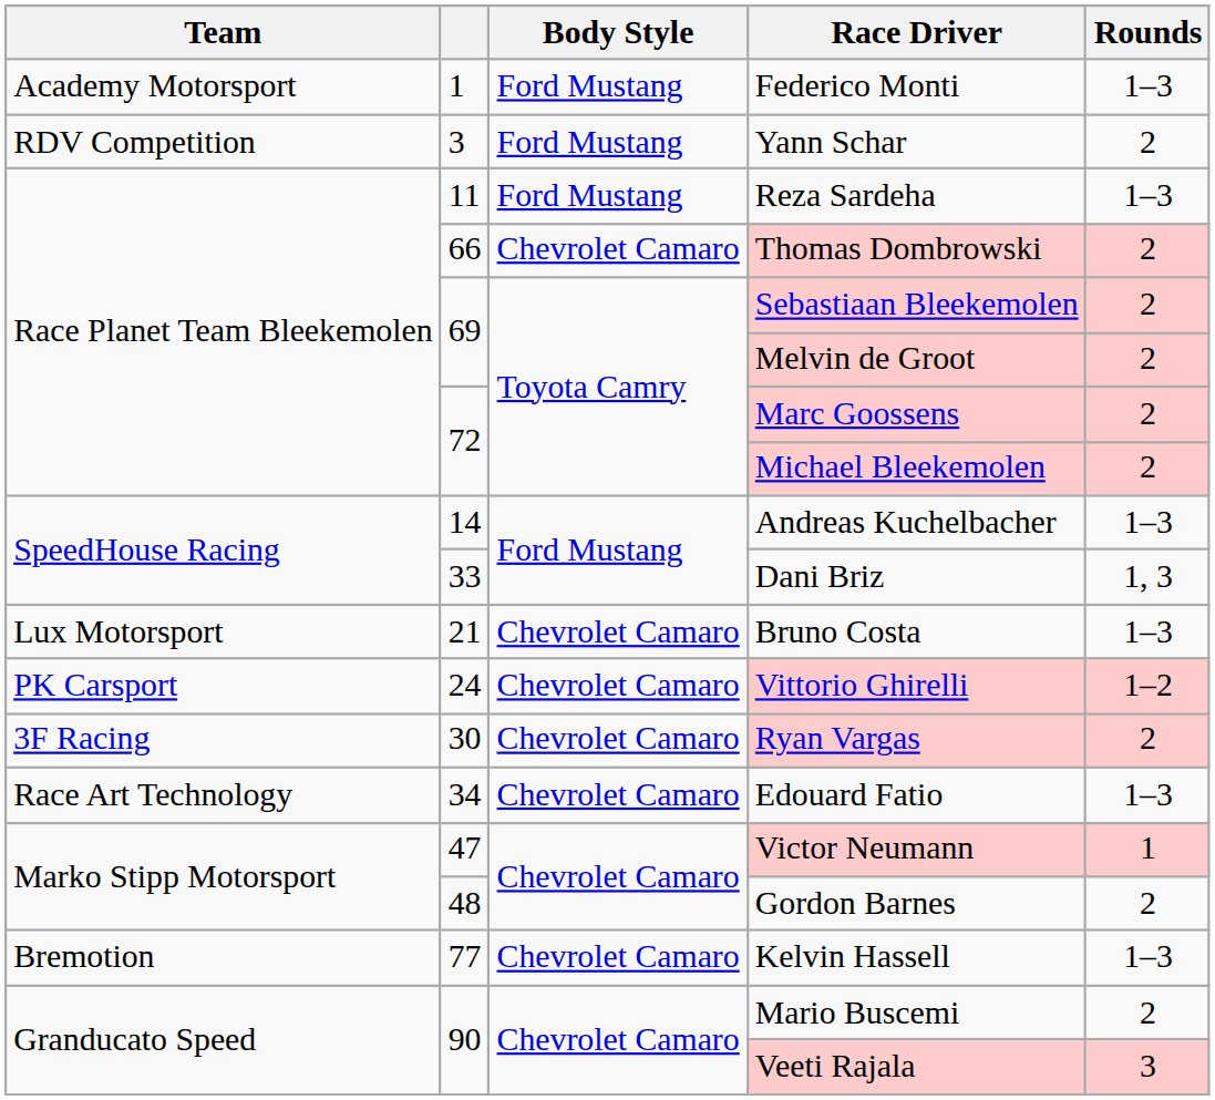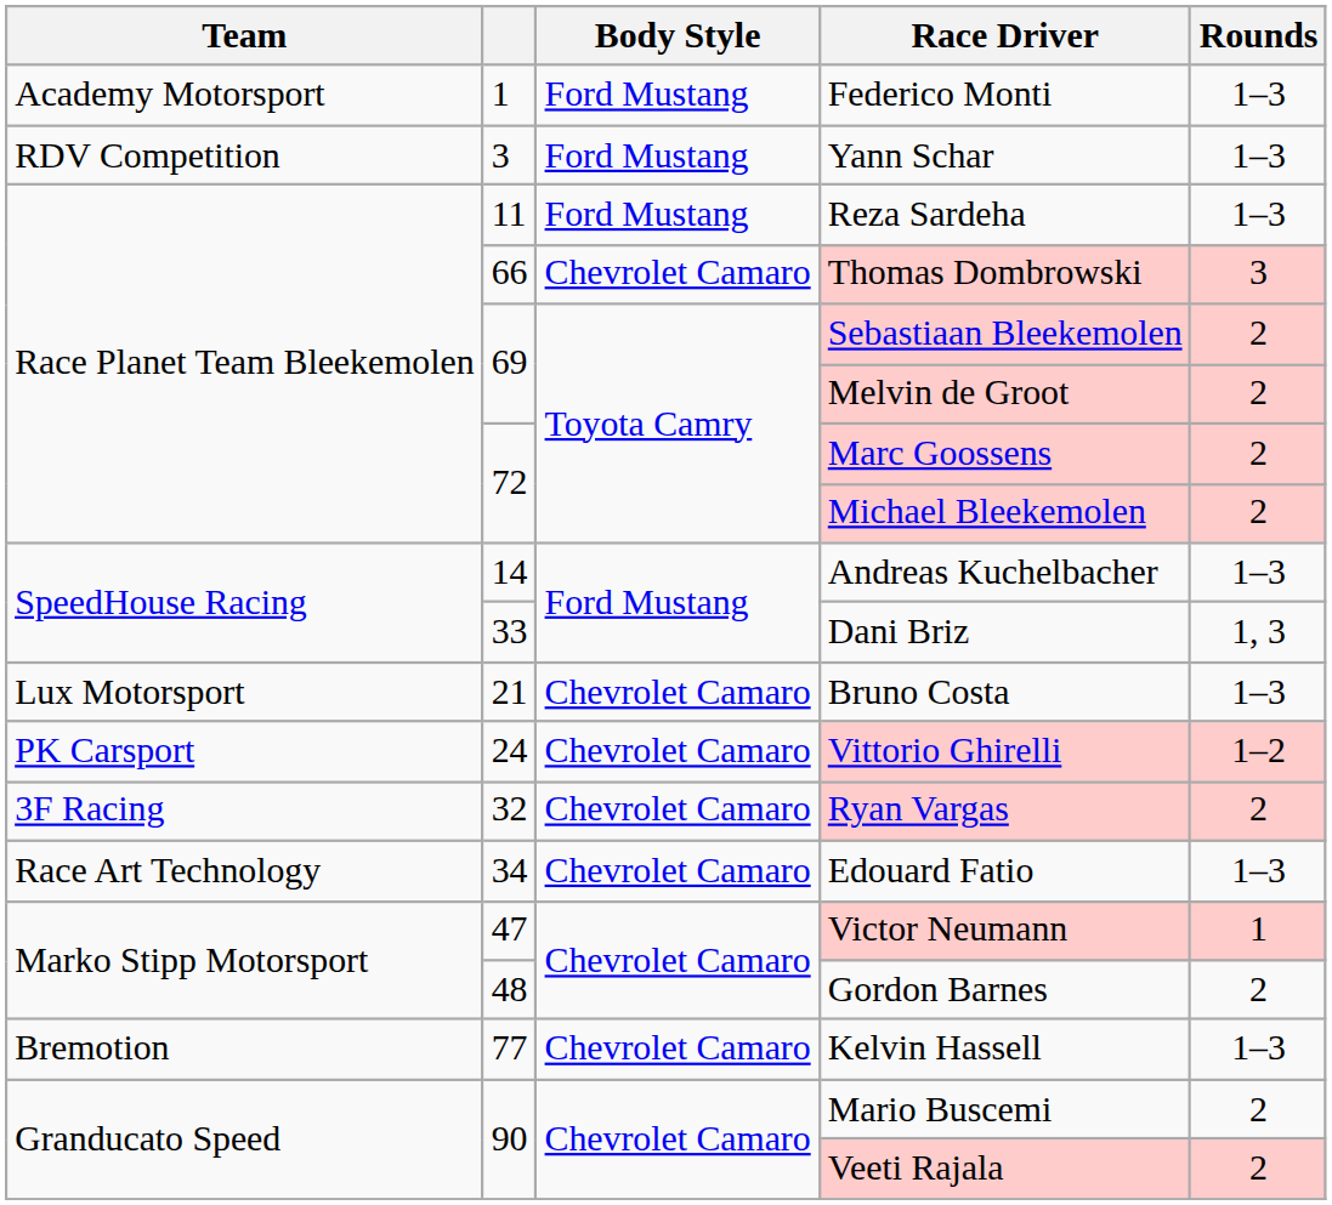Yann Schar | Rounds: 2 -> 1–3
Thomas Dombrowski | Rounds: 2 -> 3
Ryan Vargas | column 2: 30 -> 32
Veeti Rajala | Rounds: 3 -> 2
